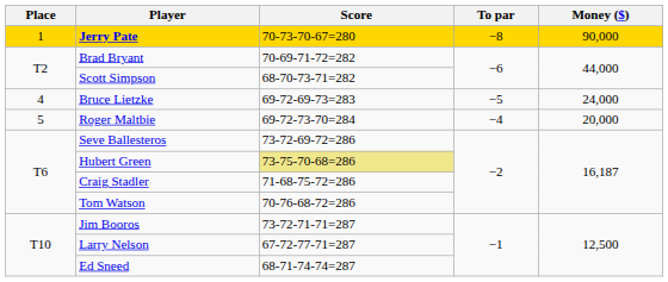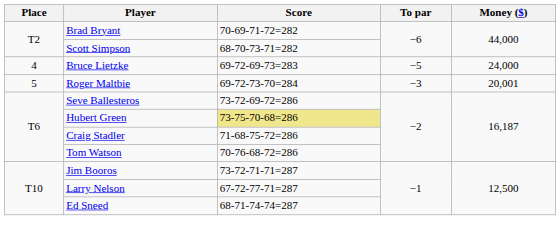- row: 1 | Jerry Pate | 70-73-70-67=280 | −8 | 90,000
Roger Maltbie | To par: −4 -> −3
Roger Maltbie | Money ($): 20,000 -> 20,001
